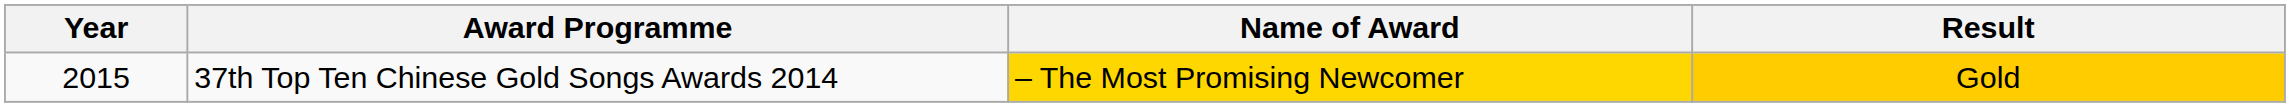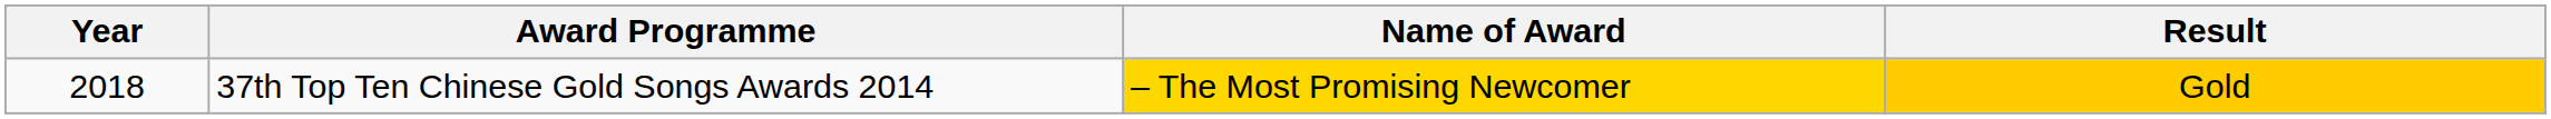37th Top Ten Chinese Gold Songs Awards 2014 | Year: 2015 -> 2018
